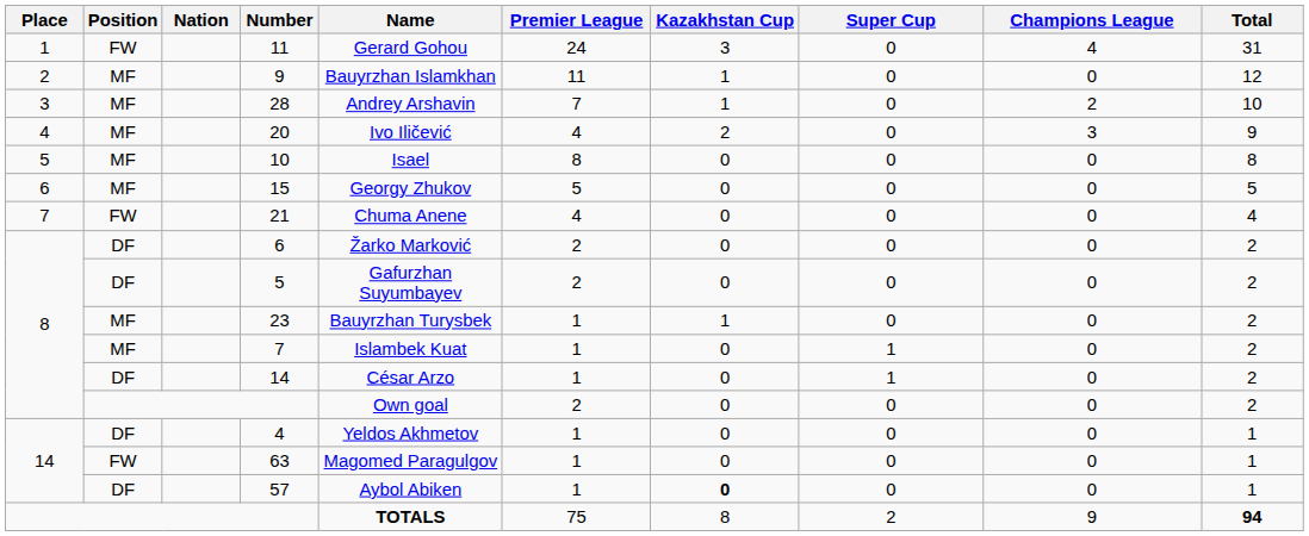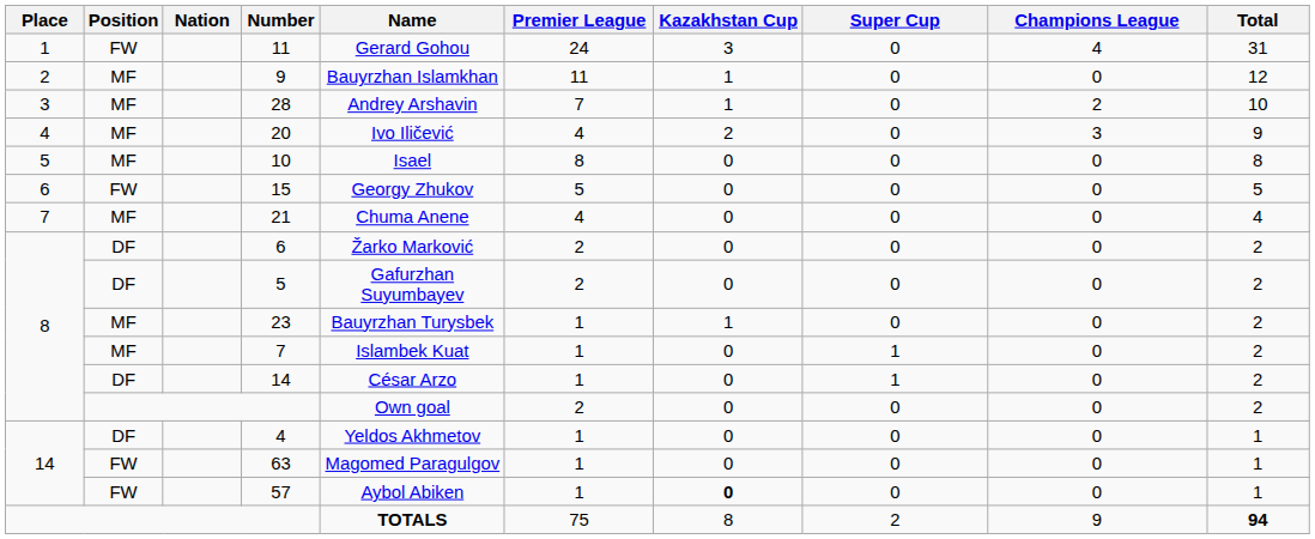15 | Position: MF -> FW
21 | Position: FW -> MF
57 | Position: DF -> FW
